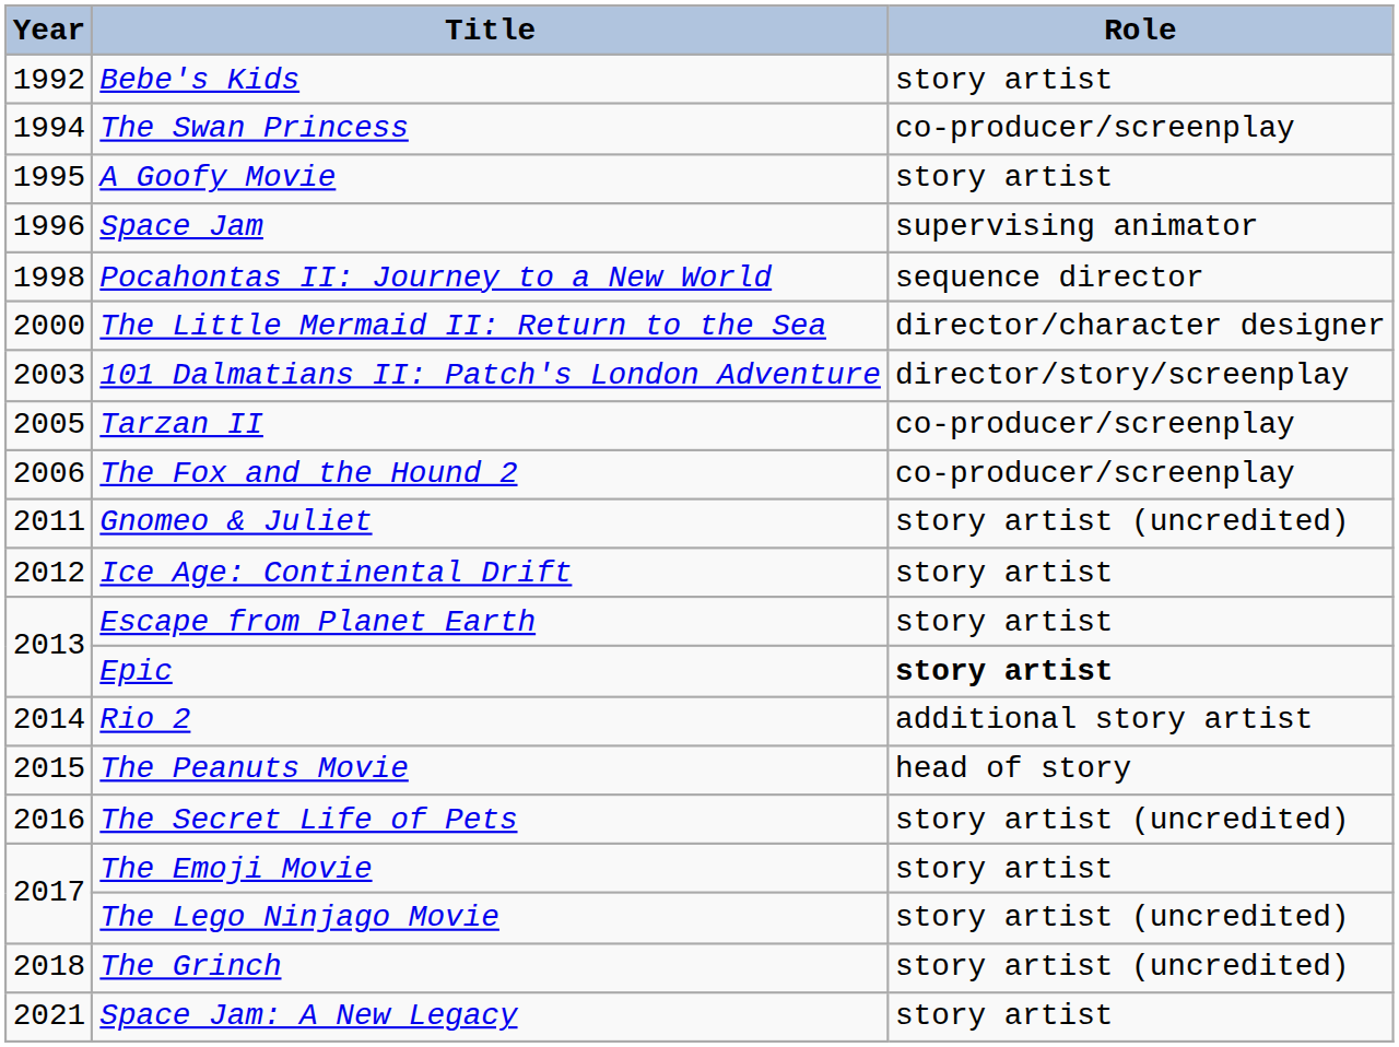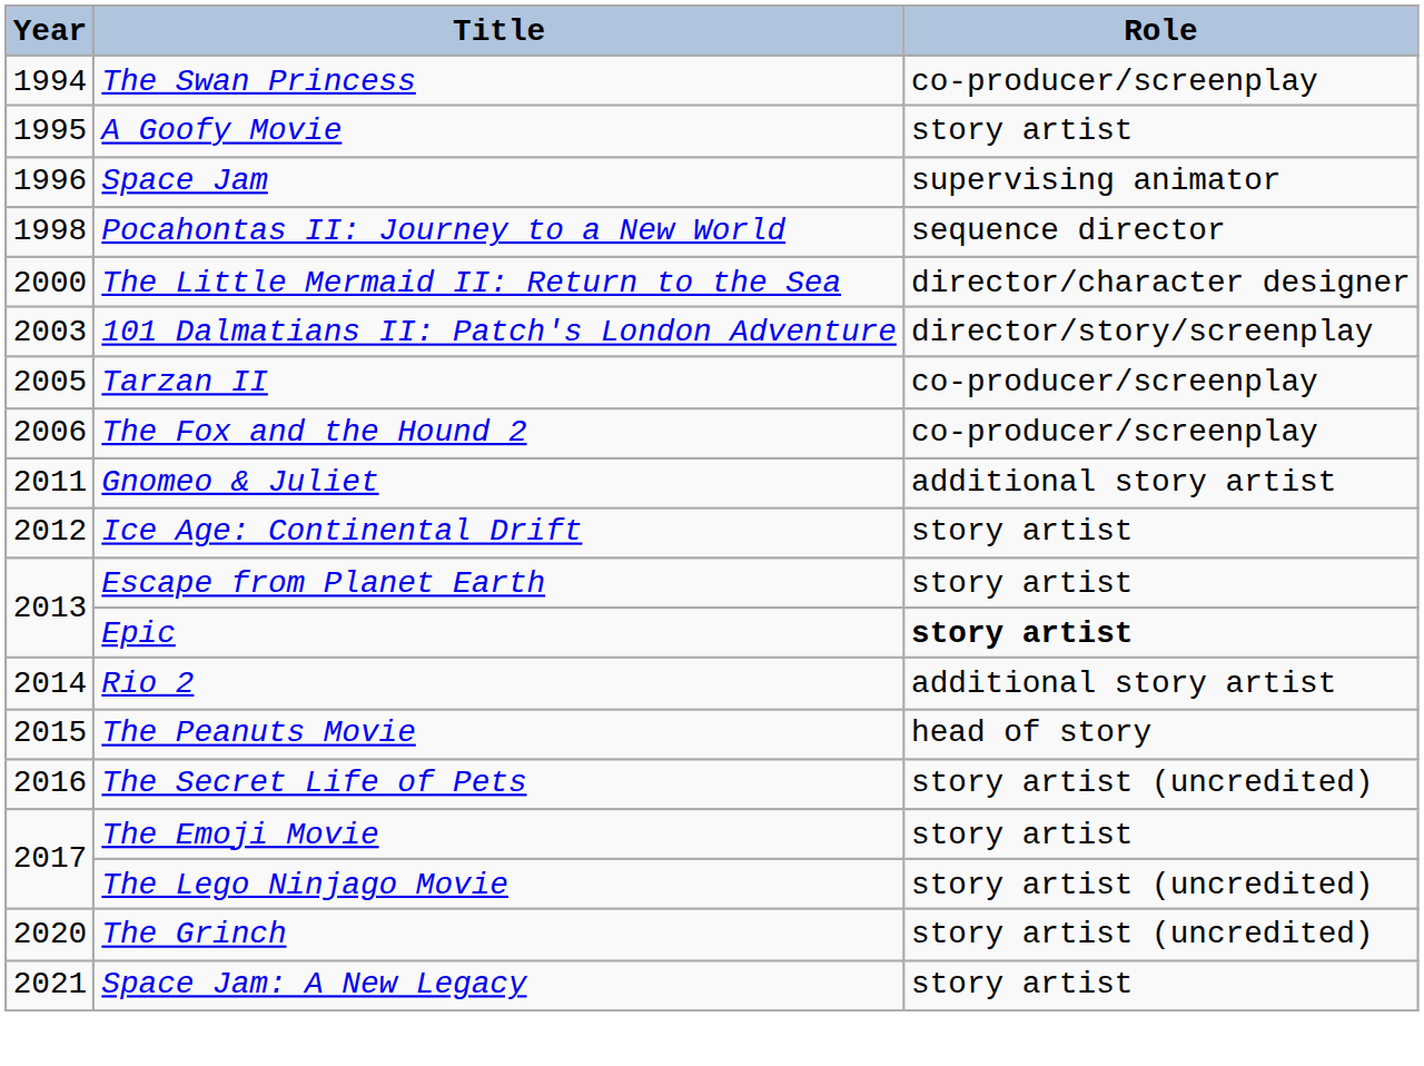- row: 1992 | Bebe's Kids | story artist
Gnomeo & Juliet | Role: story artist (uncredited) -> additional story artist
The Grinch | Year: 2018 -> 2020
